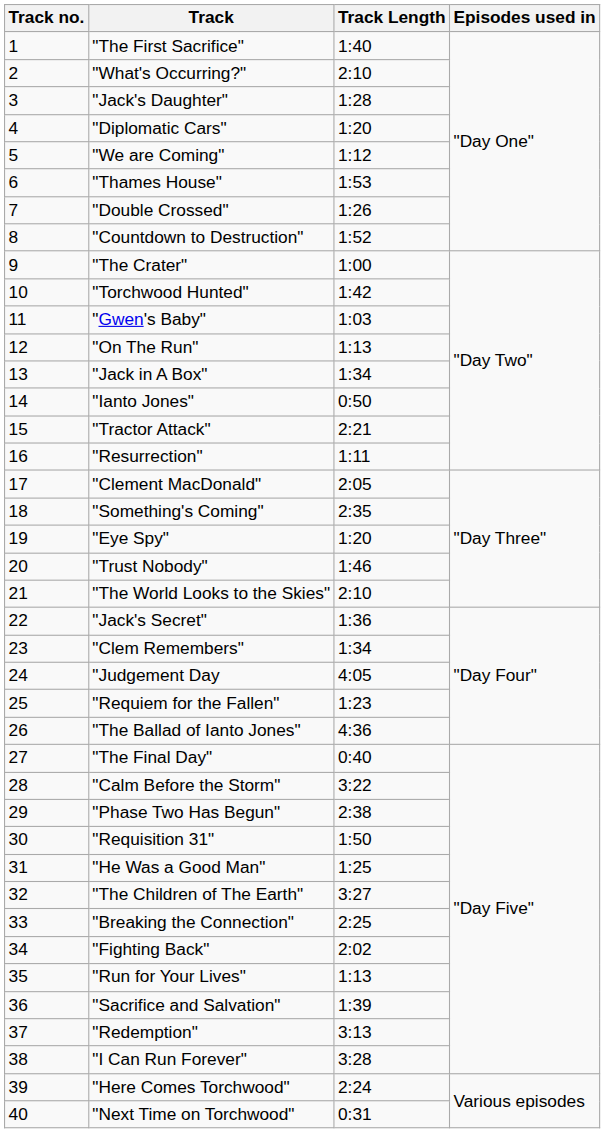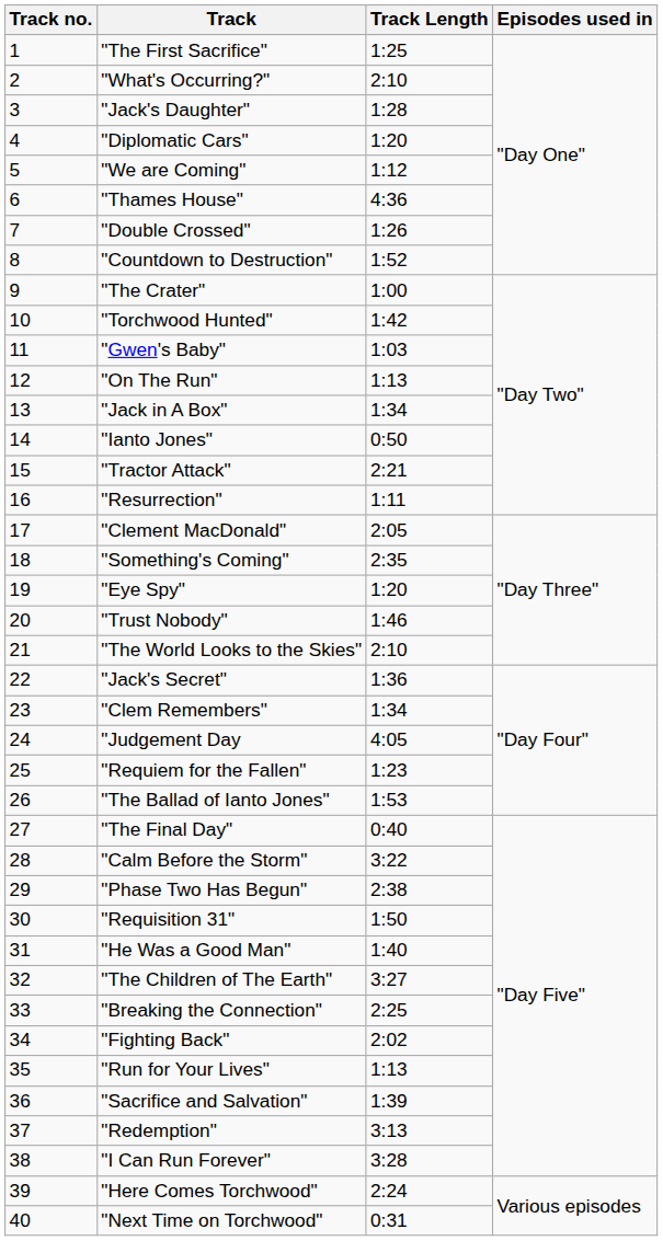"The First Sacrifice" | Track Length: 1:40 -> 1:25
"Thames House" | Track Length: 1:53 -> 4:36
"The Ballad of Ianto Jones" | Track Length: 4:36 -> 1:53
"He Was a Good Man" | Track Length: 1:25 -> 1:40
